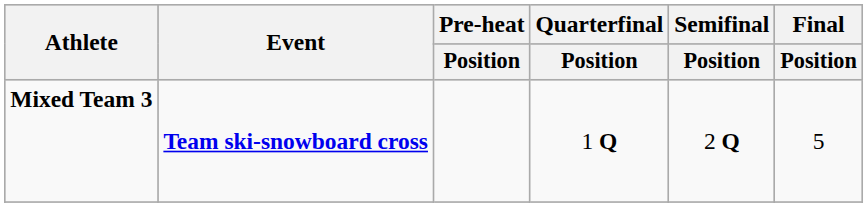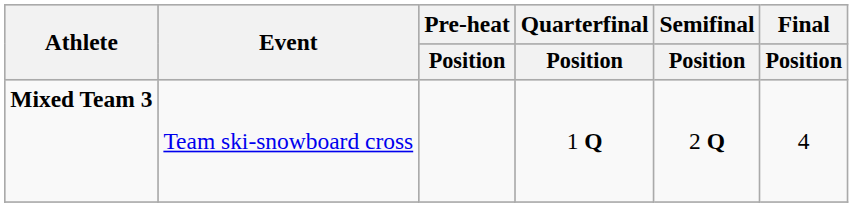Mixed Team 3 | Event: bold -> normal
Mixed Team 3 | Final / Position: 5 -> 4
